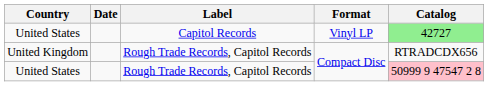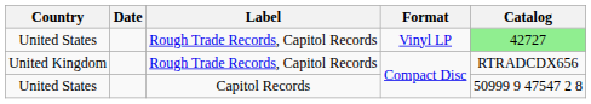United States / Vinyl LP | Label: Capitol Records -> Rough Trade Records, Capitol Records
United States / Compact Disc | Label: Rough Trade Records, Capitol Records -> Capitol Records
United States / Compact Disc | Catalog: pink background -> no background
